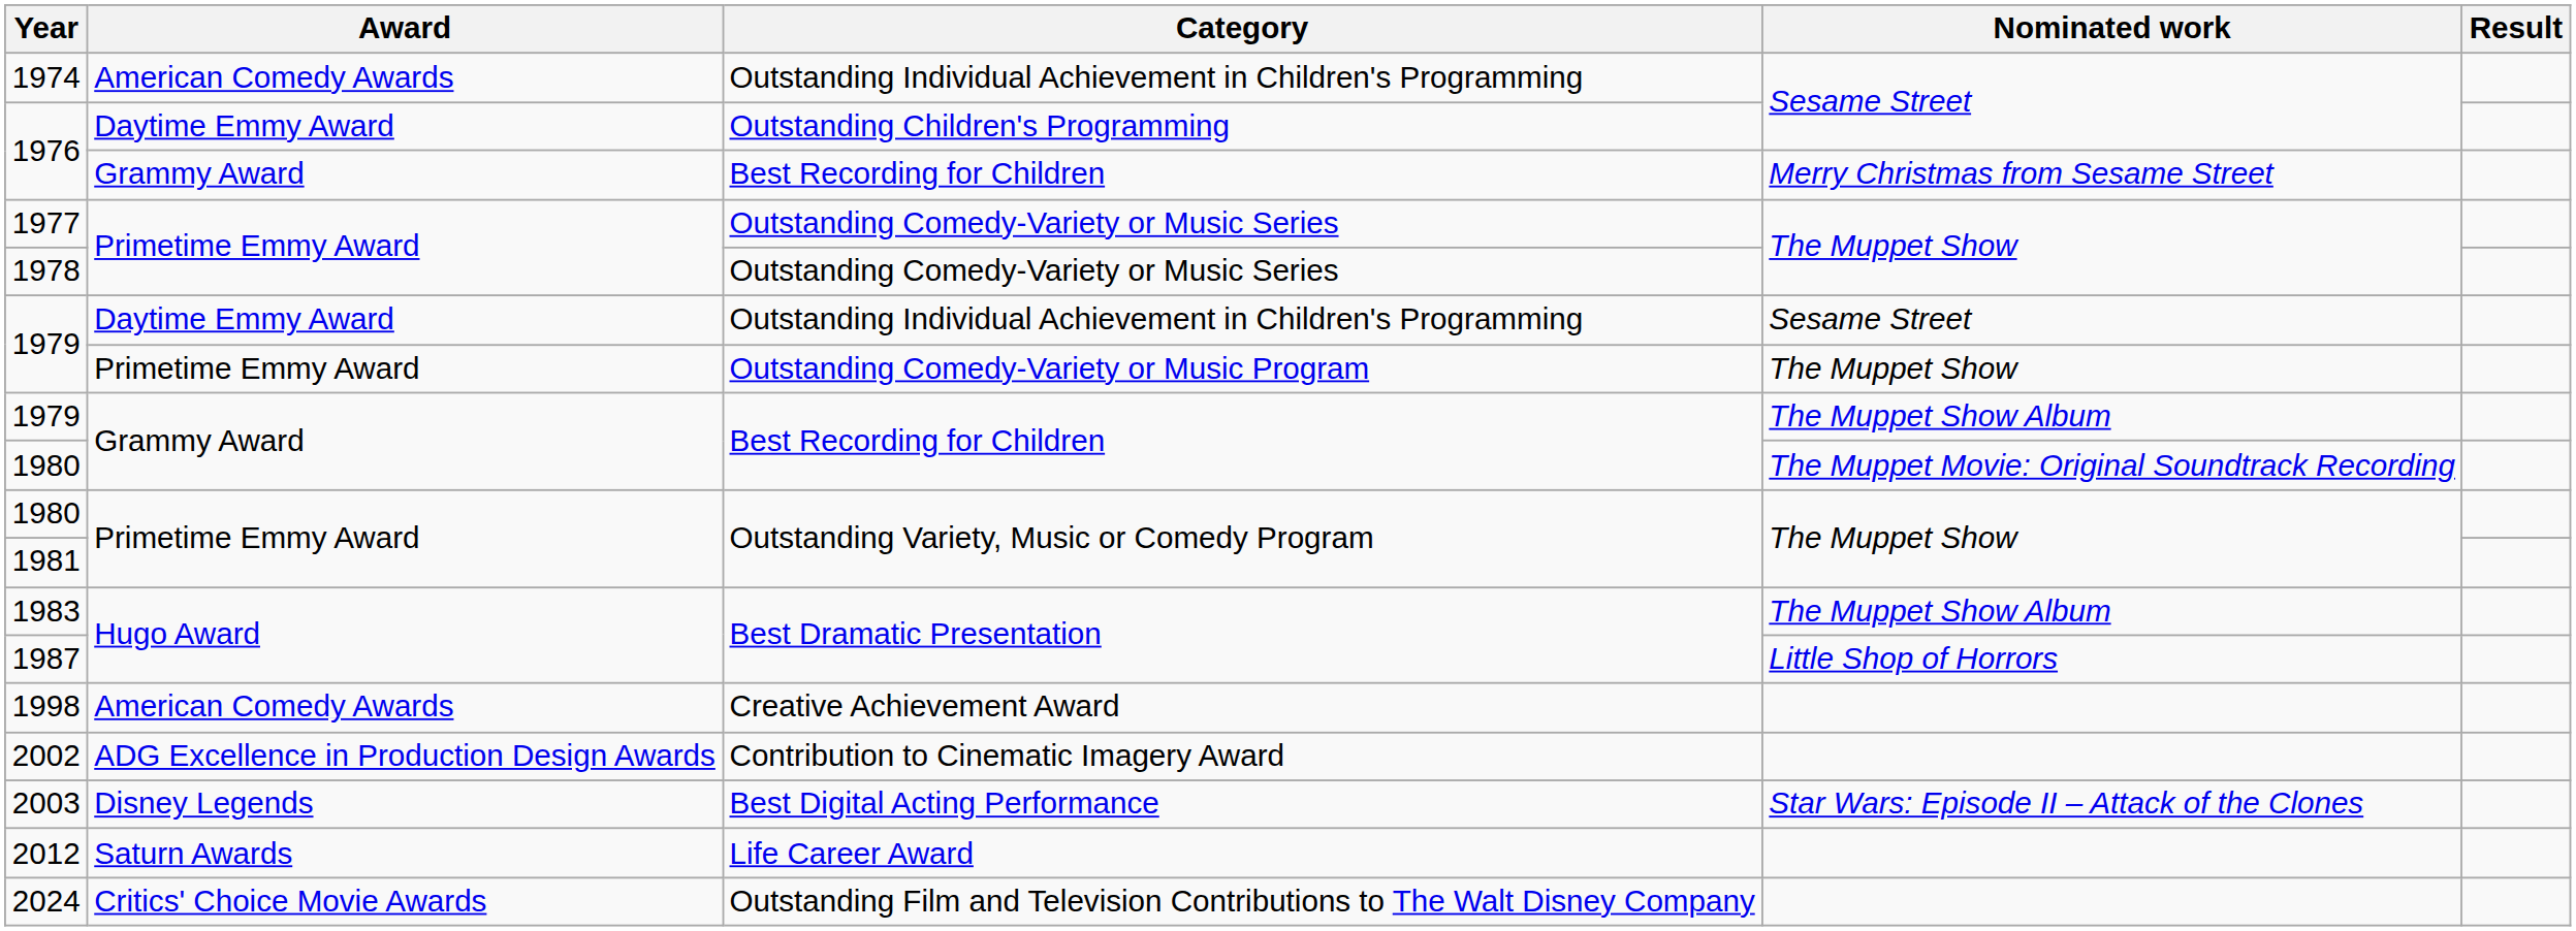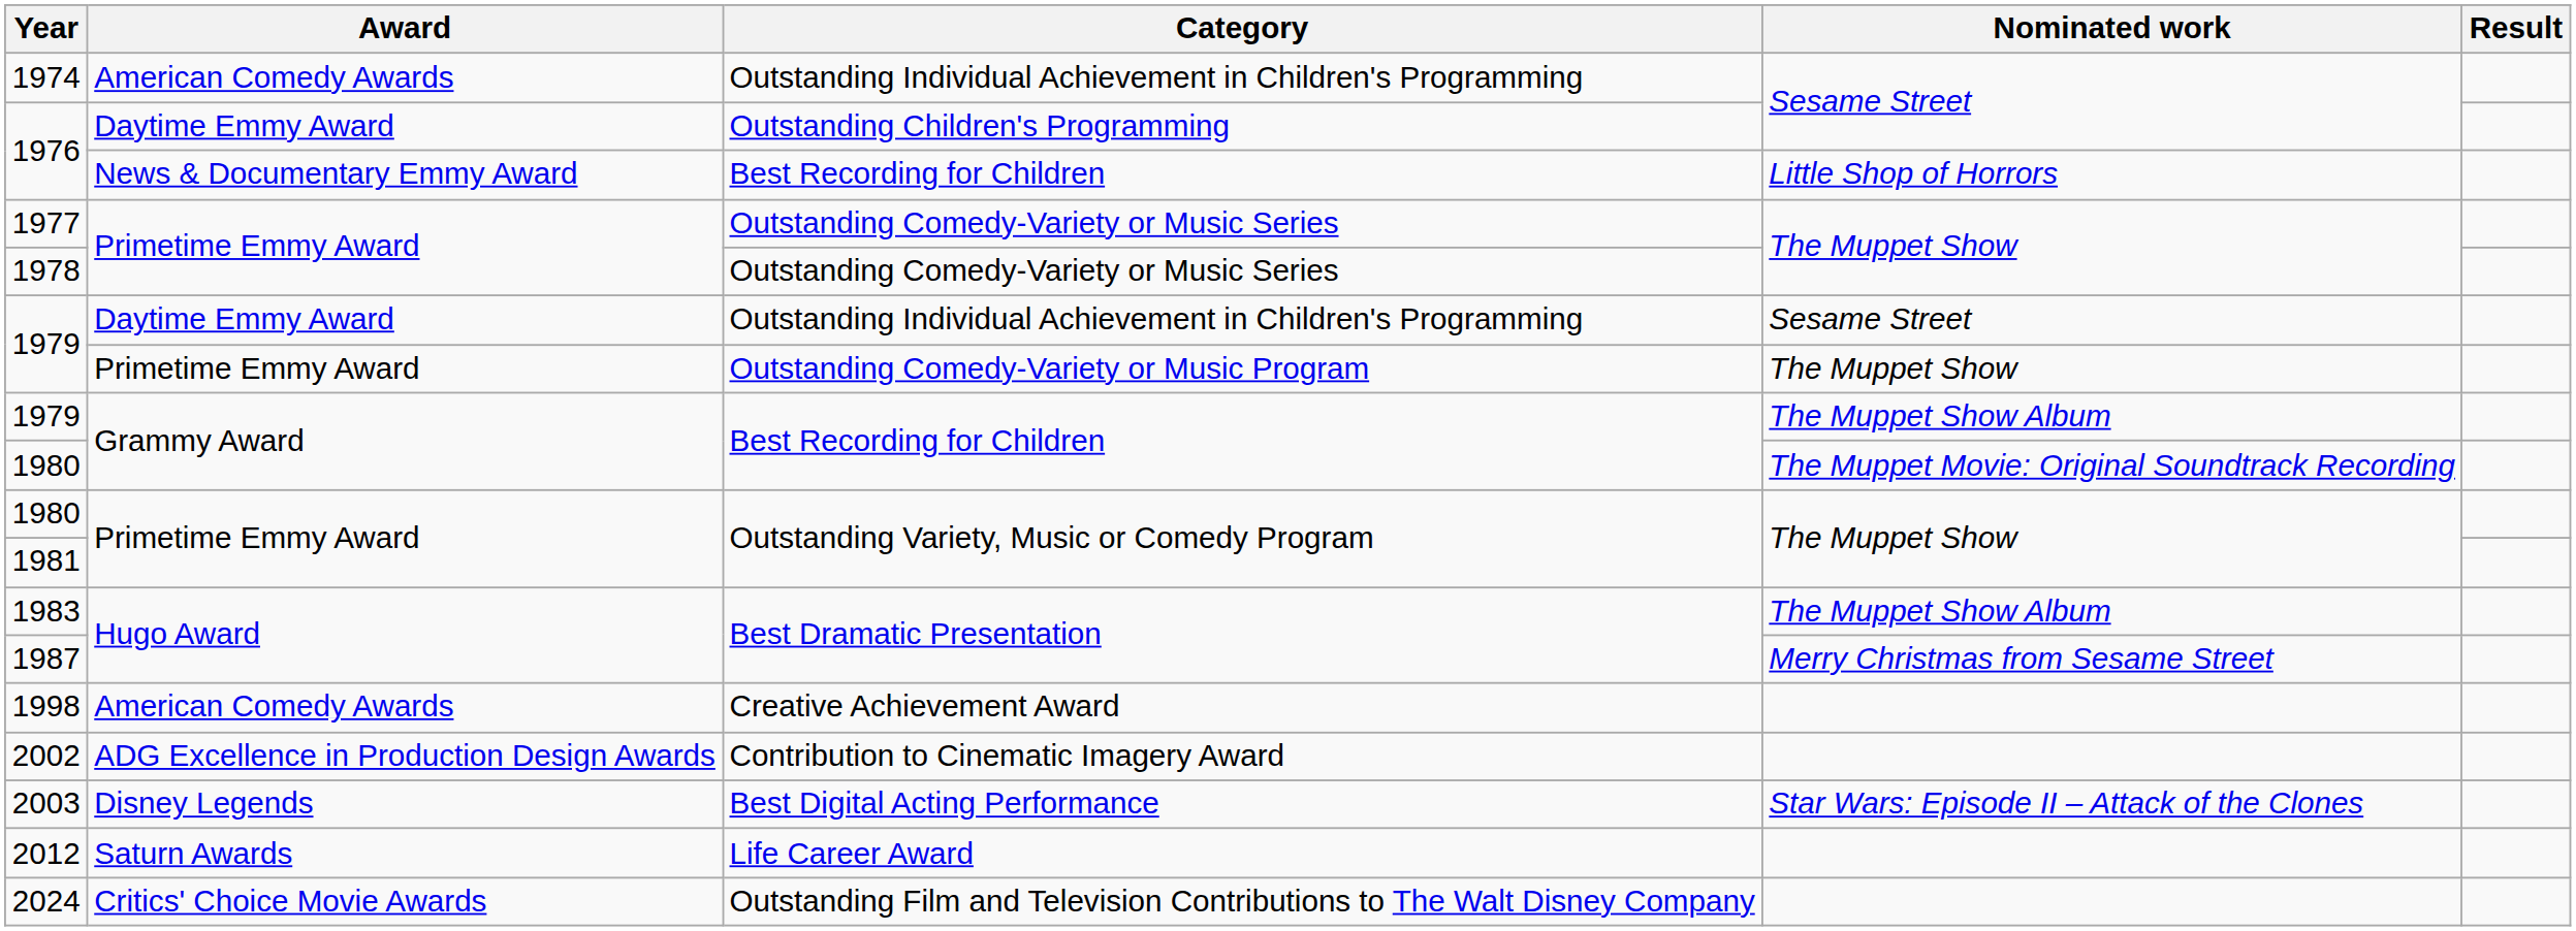1976 / Best Recording for Children | Award: Grammy Award -> News & Documentary Emmy Award
1976 / Best Recording for Children | Nominated work: Merry Christmas from Sesame Street -> Little Shop of Horrors
1987 | Nominated work: Little Shop of Horrors -> Merry Christmas from Sesame Street
